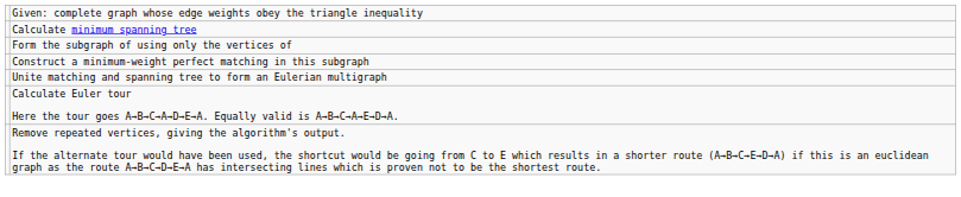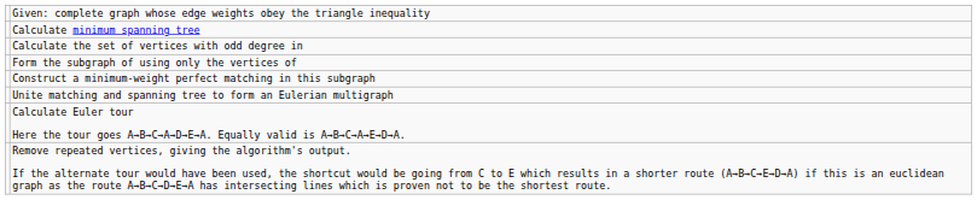+ row: Calculate the set of vertices with odd degree in
